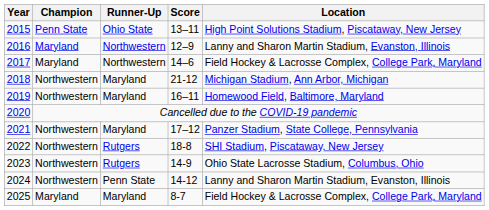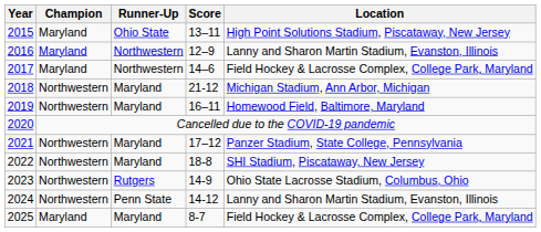2015 | Champion: Penn State -> Maryland
2022 | Runner-Up: Rutgers -> Maryland
